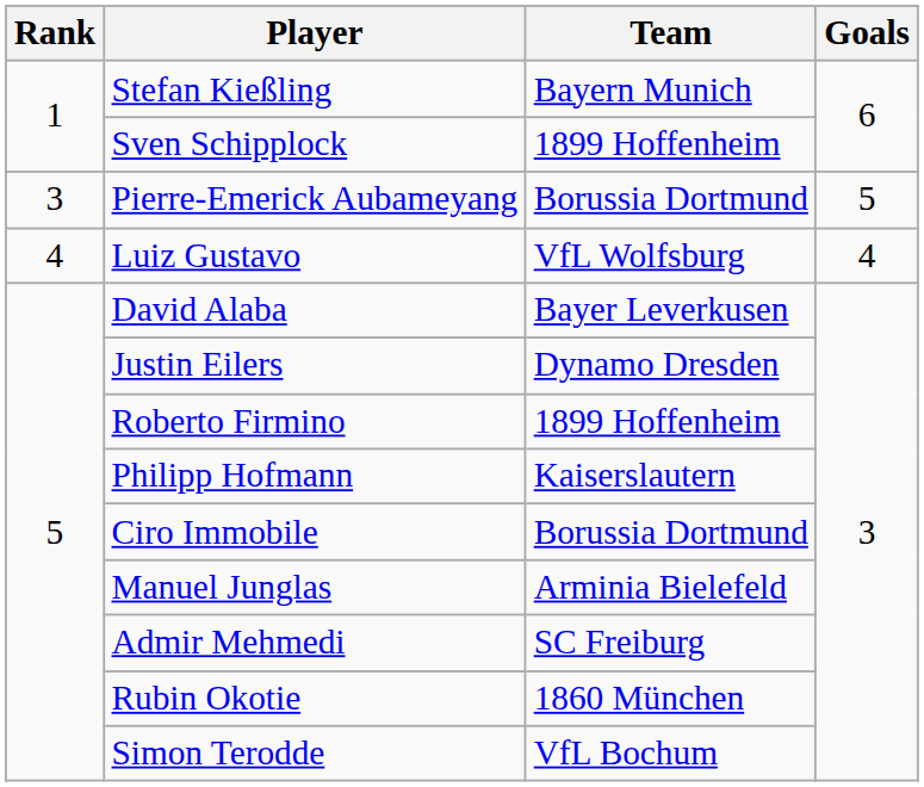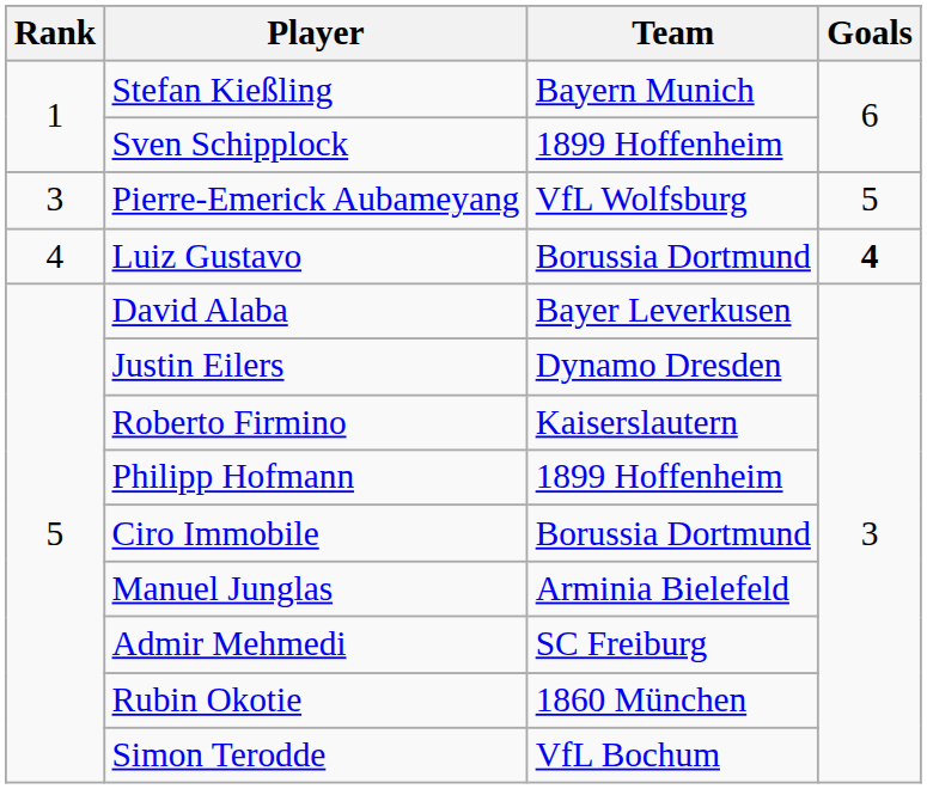Pierre-Emerick Aubameyang | Team: Borussia Dortmund -> VfL Wolfsburg
Luiz Gustavo | Team: VfL Wolfsburg -> Borussia Dortmund
Luiz Gustavo | Goals: normal -> bold
Roberto Firmino | Team: 1899 Hoffenheim -> Kaiserslautern
Philipp Hofmann | Team: Kaiserslautern -> 1899 Hoffenheim
